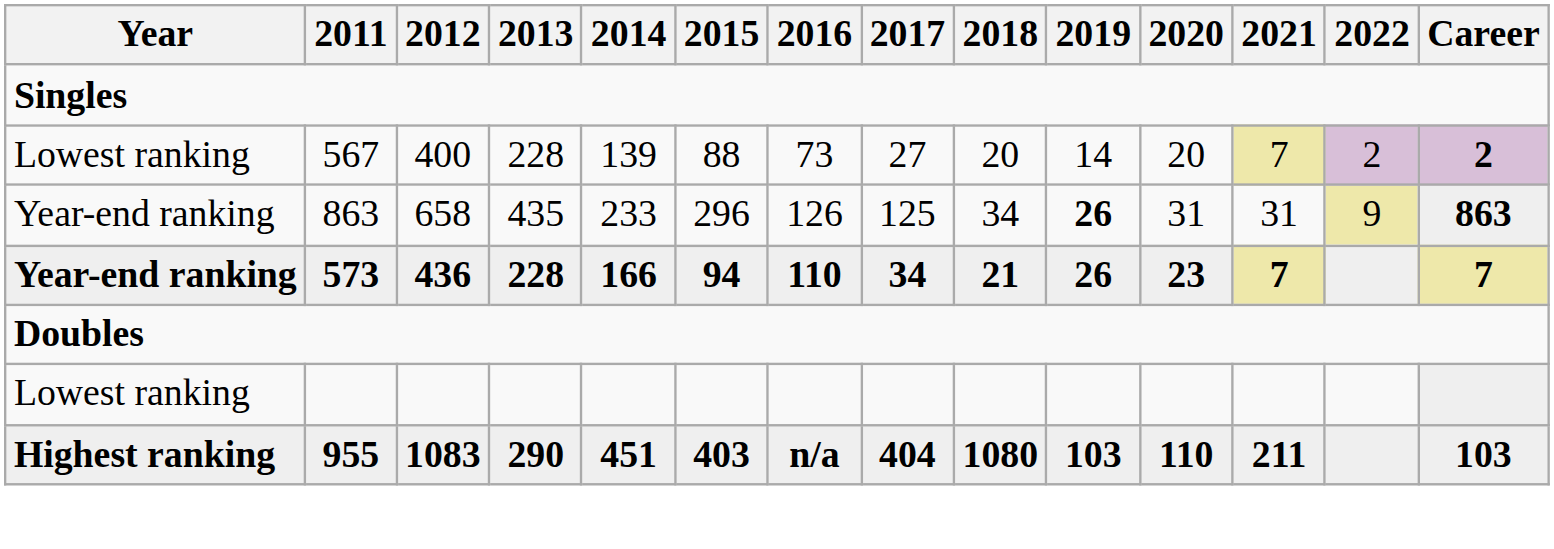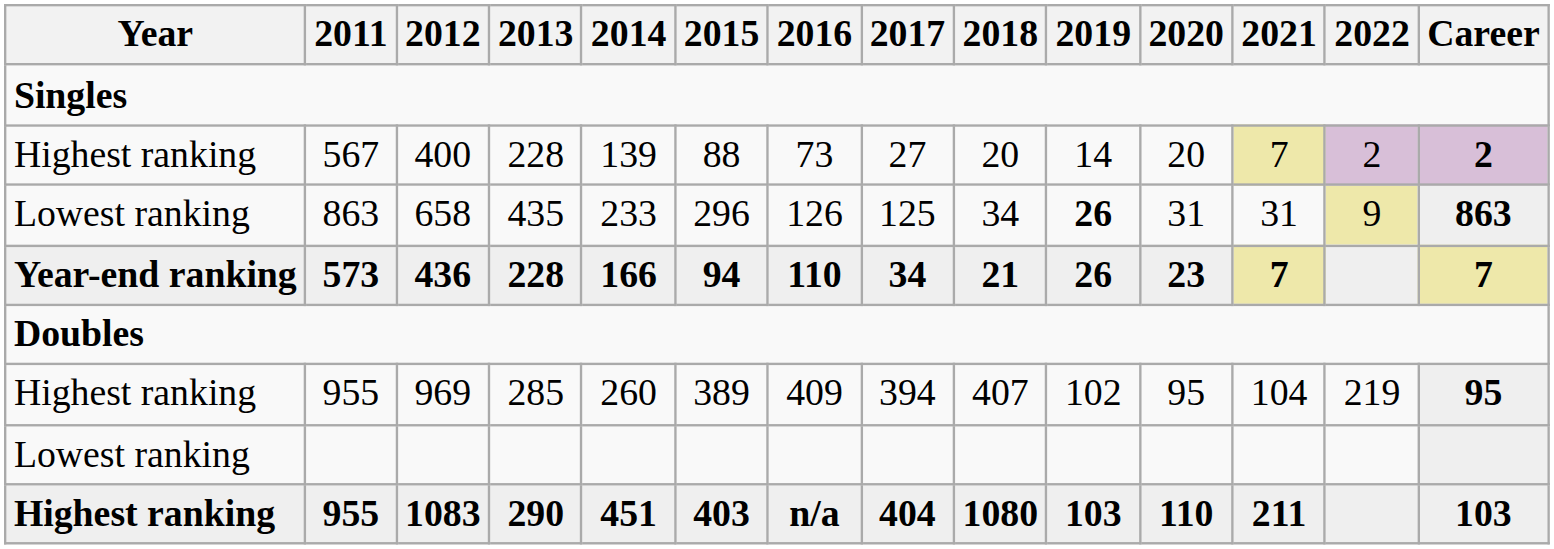400 | Year: Lowest ranking -> Highest ranking
658 | Year: Year-end ranking -> Lowest ranking
+ row: Highest ranking | 955 | 969 | 285 | 260 | 389 | 409 | 394 | 407 | 102 | 95 | 104 | 219 | 95
